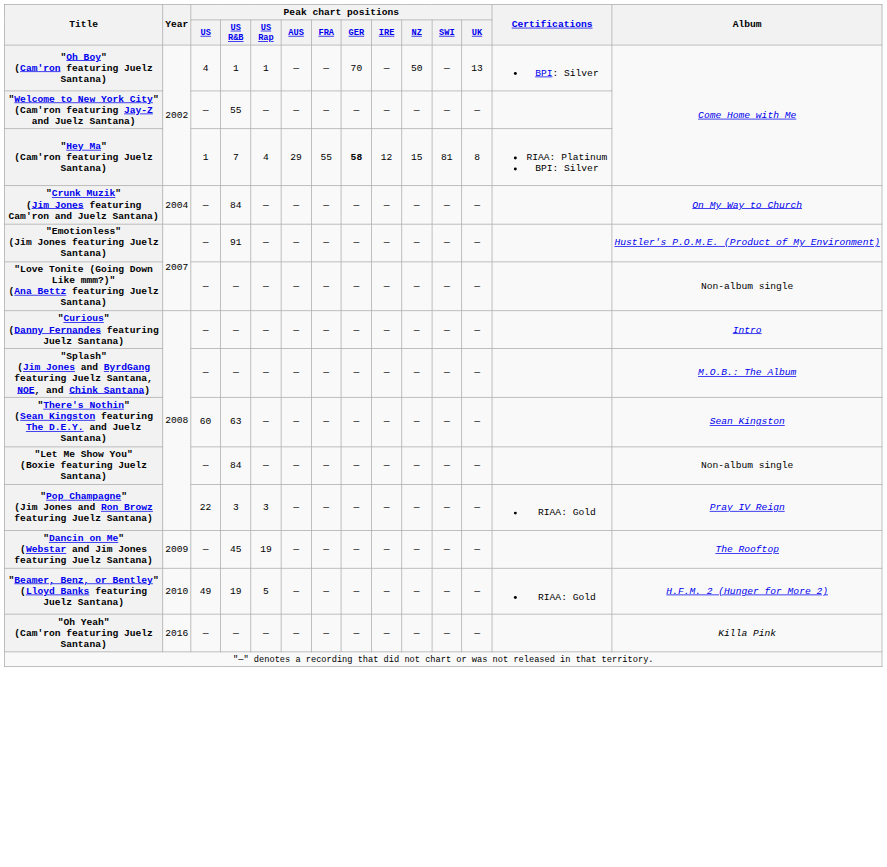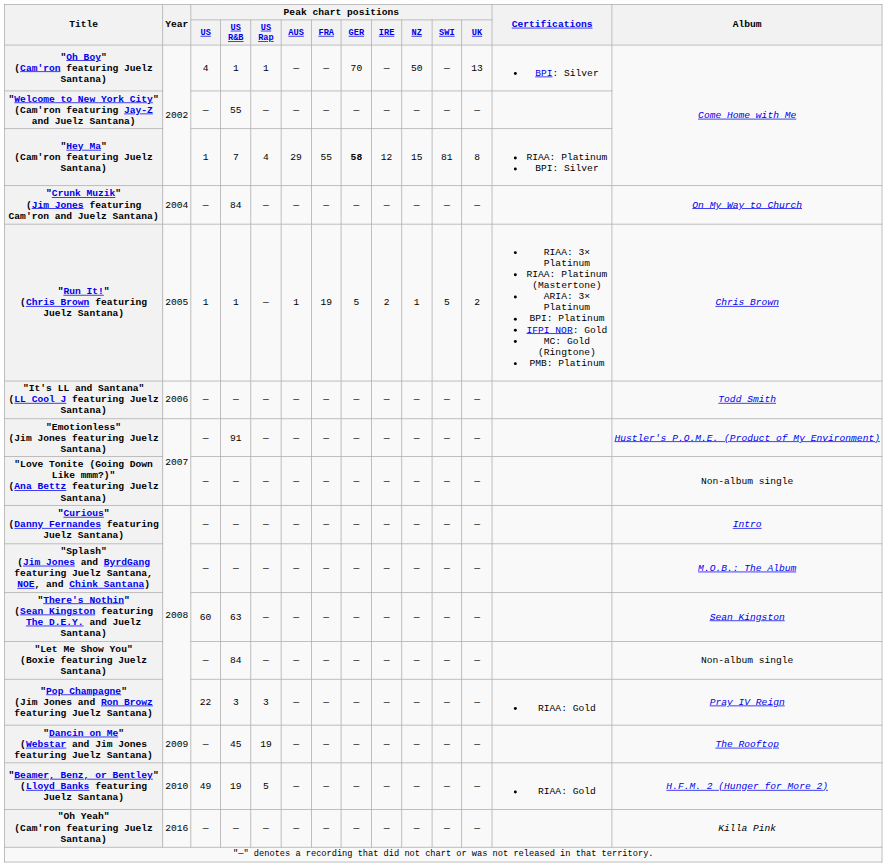+ row: "Run It!" (Chris Brown featuring Juelz Santana) | 2005 | 1 | 1 | — | 1 | 19 | 5 | 2 | 1 | 5 | 2 | RIAA: 3× Platinum RIAA: Platinum (Mastertone) ARIA: 3× Platinum BPI: Platinum IFPI NOR: Gold MC: Gold (Ringtone) PMB: Platinum | Chris Brown
+ row: "It's LL and Santana" (LL Cool J featuring Juelz Santana) | 2006 | — | — | — | — | — | — | — | — | — | — | Todd Smith
